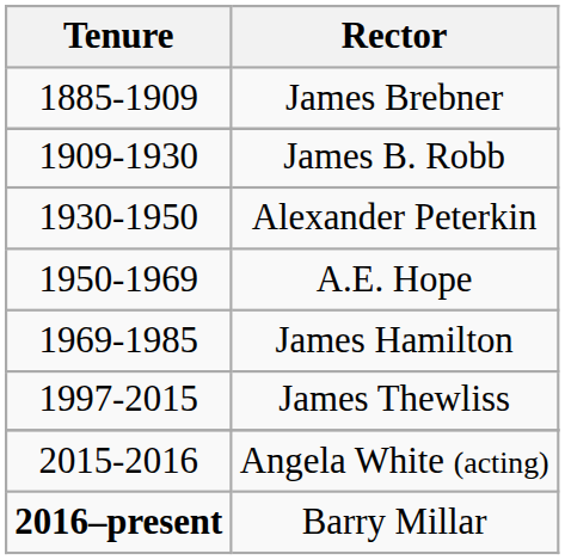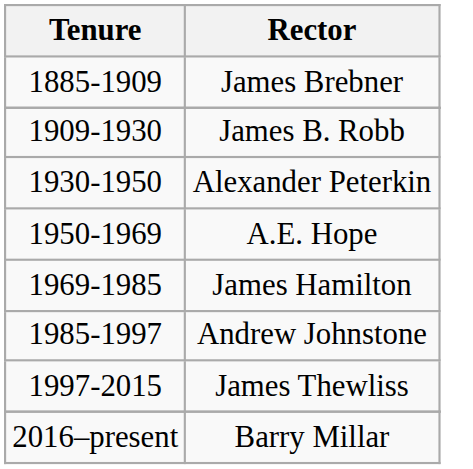+ row: 1985-1997 | Andrew Johnstone
- row: 2015-2016 | Angela White (acting)
Barry Millar | Tenure: bold -> normal
